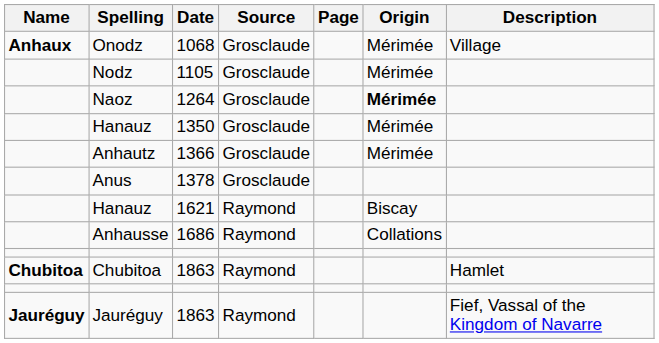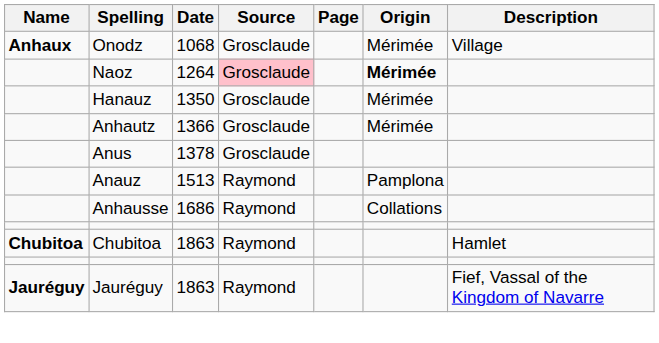- row: Nodz | 1105 | Grosclaude | Mérimée
Naoz | Source: no background -> pink background
+ row: Anauz | 1513 | Raymond | Pamplona
- row: Hanauz | 1621 | Raymond | Biscay
